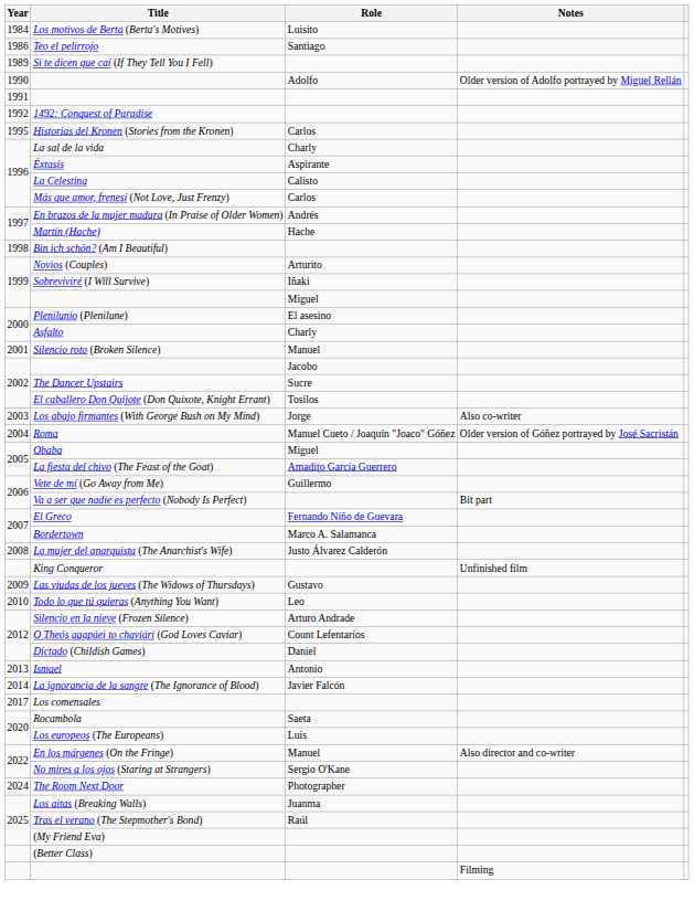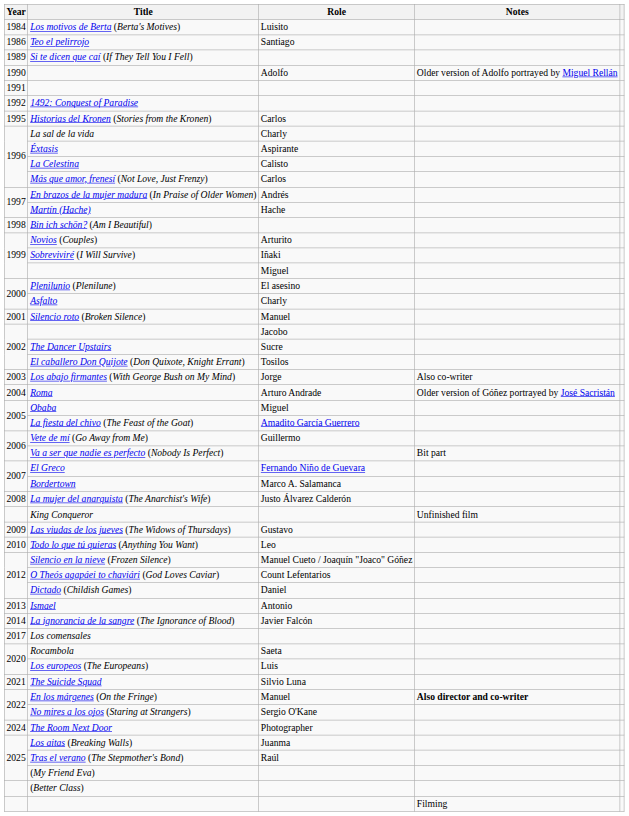Roma | Role: Manuel Cueto / Joaquín "Joaco" Góñez -> Arturo Andrade
Silencio en la nieve (Frozen Silence) | Role: Arturo Andrade -> Manuel Cueto / Joaquín "Joaco" Góñez
+ row: 2021 | The Suicide Squad | Silvio Luna
En los márgenes (On the Fringe) | Notes: normal -> bold
